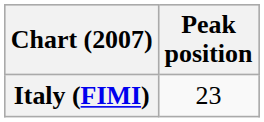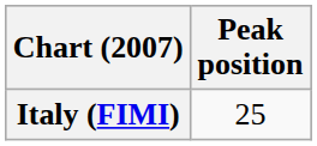Italy (FIMI) | Peak position: 23 -> 25
